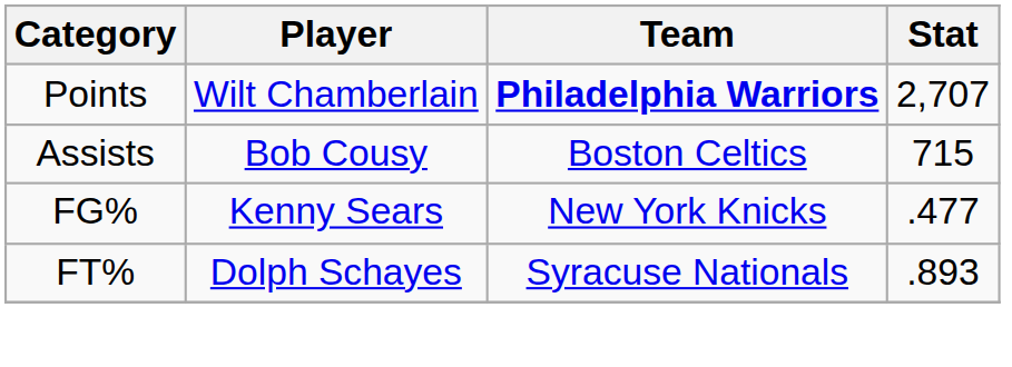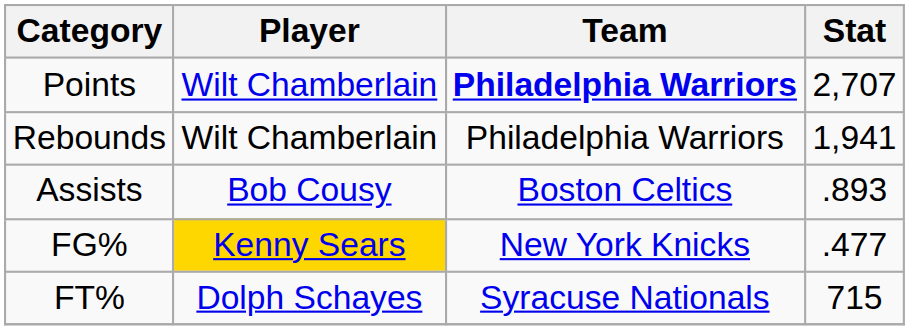+ row: Rebounds | Wilt Chamberlain | Philadelphia Warriors | 1,941
Assists | Stat: 715 -> .893
FG% | Player: no background -> gold background
FT% | Stat: .893 -> 715
